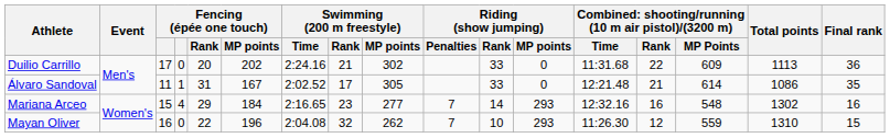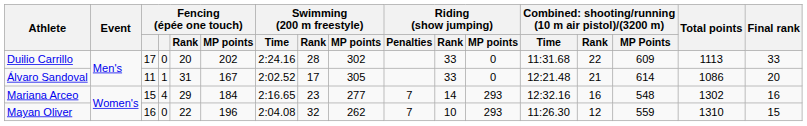Duilio Carrillo | Swimming (200 m freestyle) / Rank: 21 -> 28
Duilio Carrillo | Final rank: 36 -> 33
Álvaro Sandoval | Final rank: 35 -> 20
